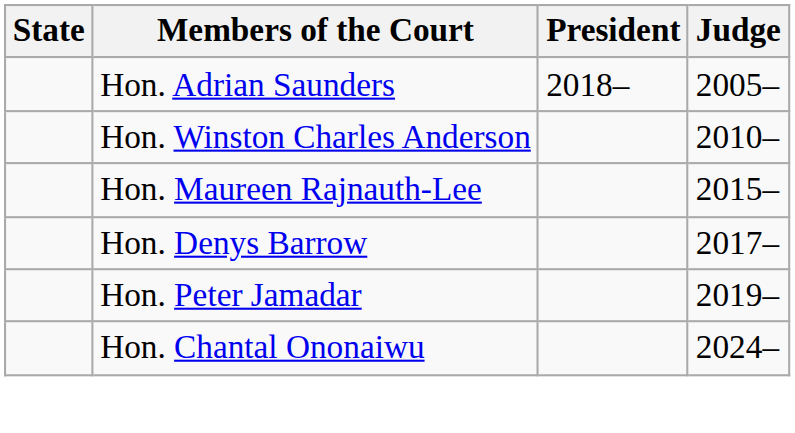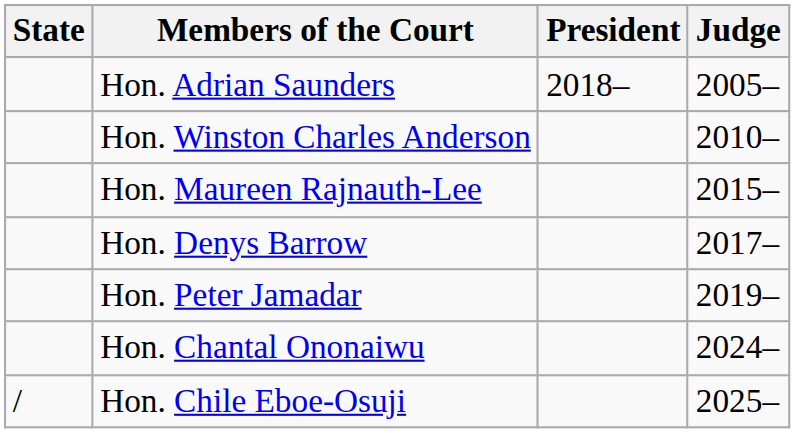+ row: / | Hon. Chile Eboe-Osuji | 2025–
